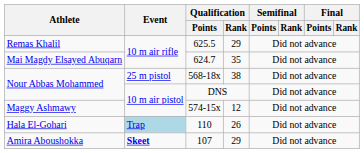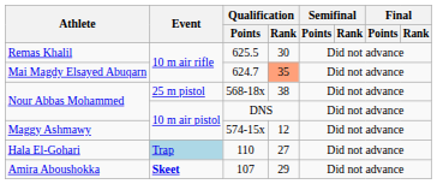625.5 | Qualification / Rank: 29 -> 30
624.7 | Qualification / Rank: no background -> lightsalmon background
110 | Qualification / Rank: 26 -> 27
